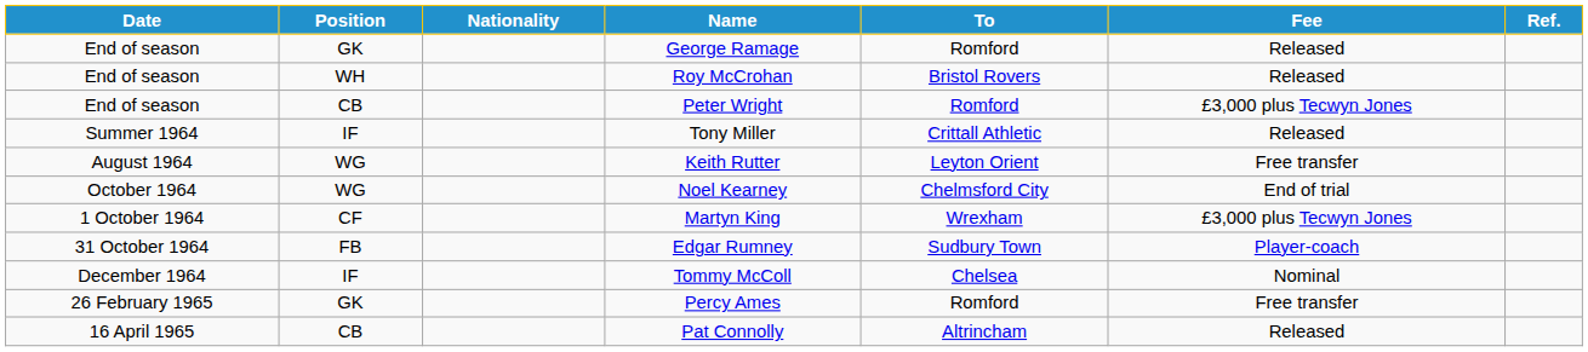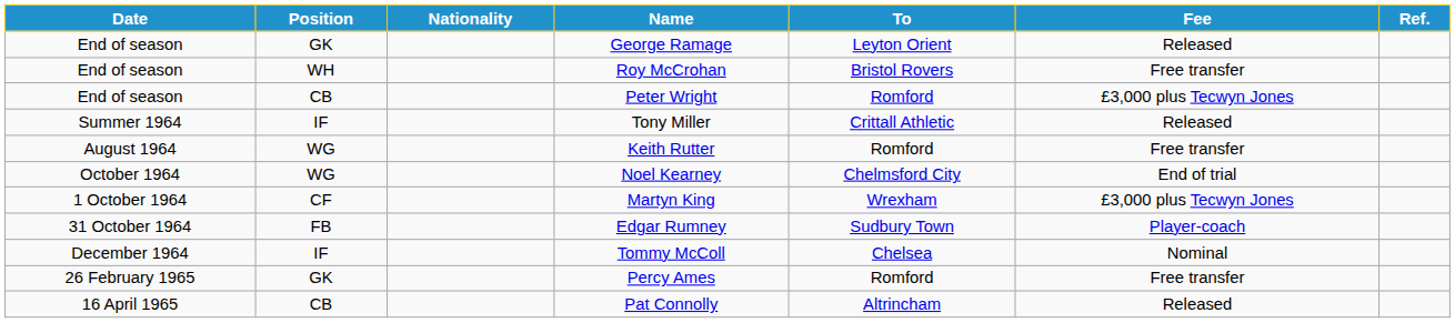George Ramage | To: Romford -> Leyton Orient
Roy McCrohan | Fee: Released -> Free transfer
Keith Rutter | To: Leyton Orient -> Romford
